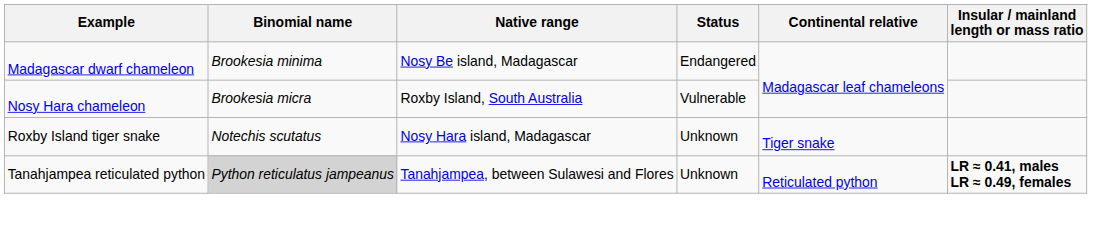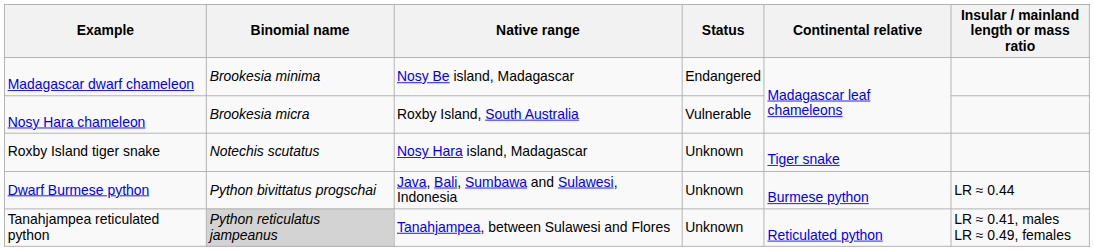+ row: Dwarf Burmese python | Python bivittatus progschai | Java, Bali, Sumbawa and Sulawesi, Indonesia | Unknown | Burmese python | LR ≈ 0.44
Tanahjampea reticulated python | Insular / mainland length or mass ratio: bold -> normal
